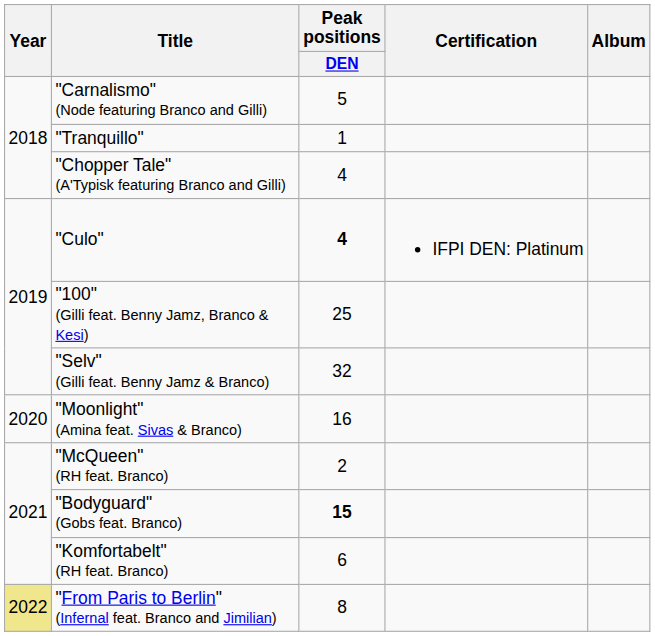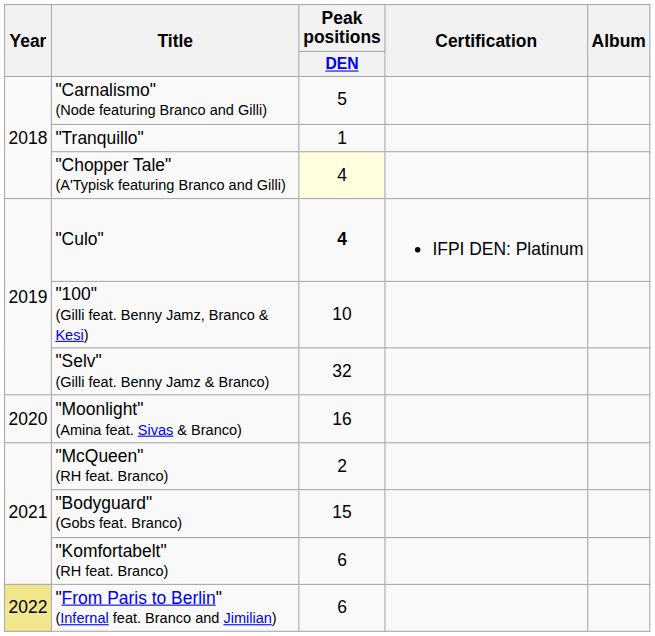"Chopper Tale" (A'Typisk featuring Branco and Gilli) | Peak positions / DEN: no background -> lightyellow background
"100" (Gilli feat. Benny Jamz, Branco & Kesi) | Peak positions / DEN: 25 -> 10
"Bodyguard" (Gobs feat. Branco) | Peak positions / DEN: bold -> normal
"From Paris to Berlin" (Infernal feat. Branco and Jimilian) | Peak positions / DEN: 8 -> 6
